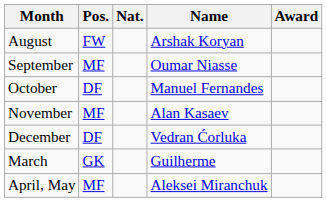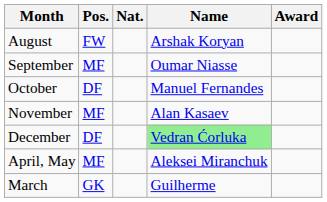December | Name: no background -> lightgreen background
rows swapped: March <-> April, May
